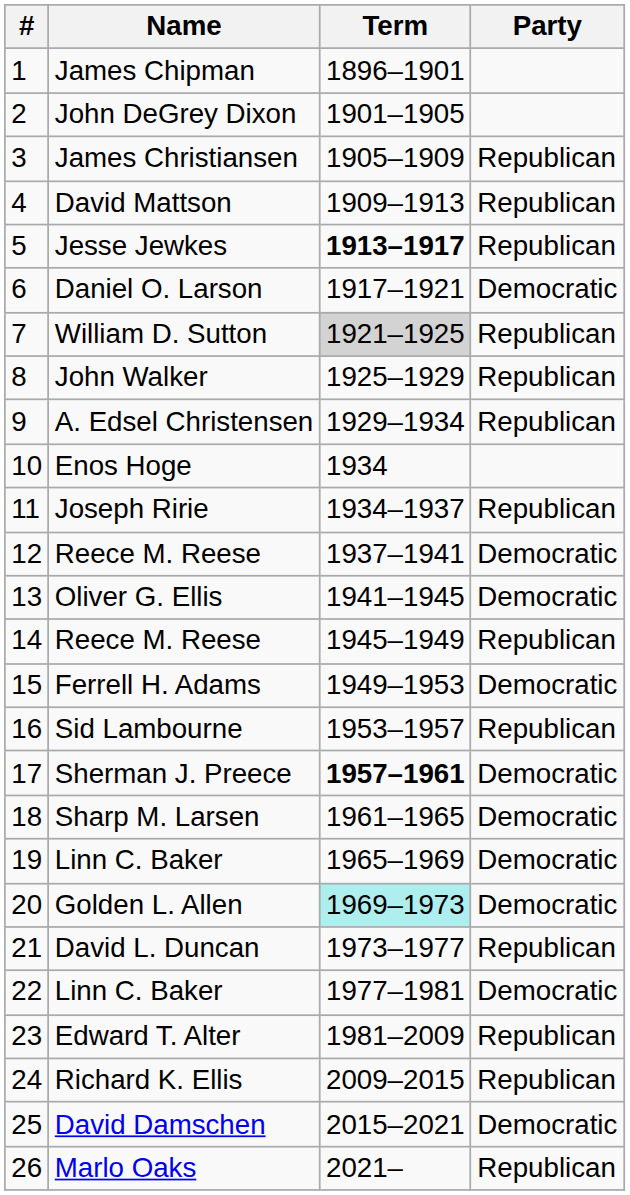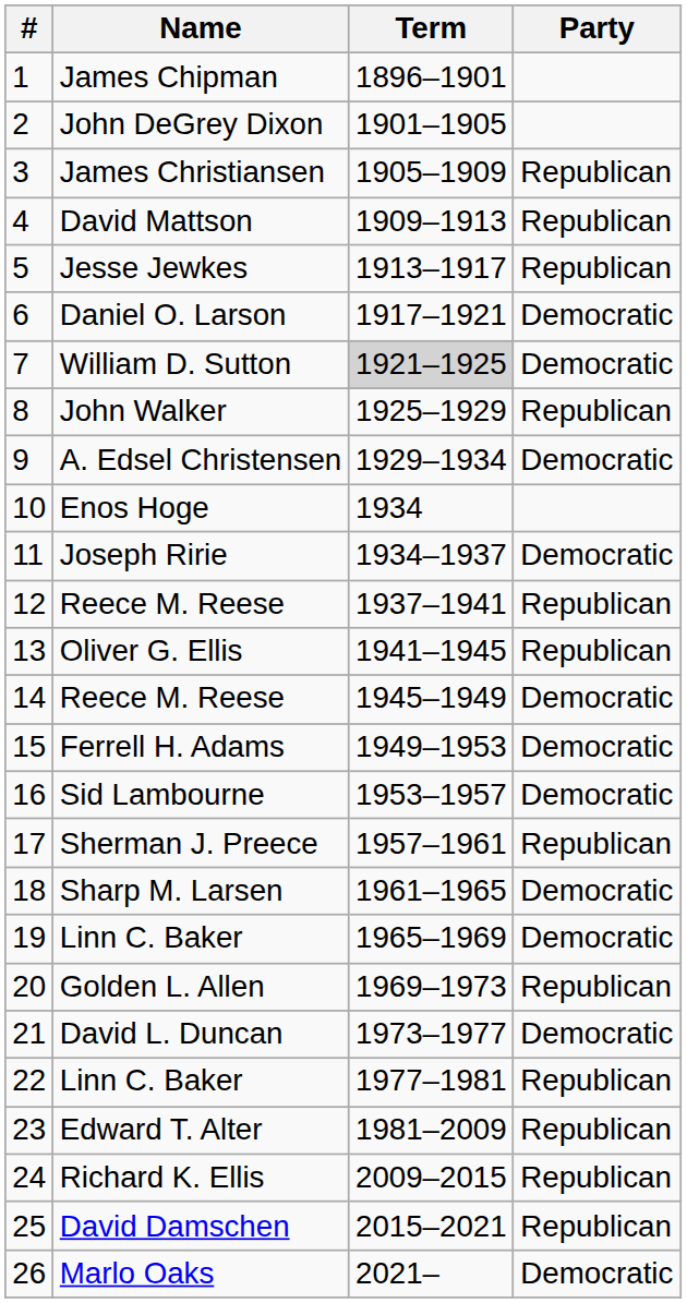Jesse Jewkes | Term: bold -> normal
William D. Sutton | Party: Republican -> Democratic
A. Edsel Christensen | Party: Republican -> Democratic
Joseph Ririe | Party: Republican -> Democratic
12 / Reece M. Reese | Party: Democratic -> Republican
Oliver G. Ellis | Party: Democratic -> Republican
14 / Reece M. Reese | Party: Republican -> Democratic
Sid Lambourne | Party: Republican -> Democratic
Sherman J. Preece | Term: bold -> normal
Sherman J. Preece | Party: Democratic -> Republican
Golden L. Allen | Term: paleturquoise background -> no background
Golden L. Allen | Party: Democratic -> Republican
David L. Duncan | Party: Republican -> Democratic
22 / Linn C. Baker | Party: Democratic -> Republican
David Damschen | Party: Democratic -> Republican
Marlo Oaks | Party: Republican -> Democratic
